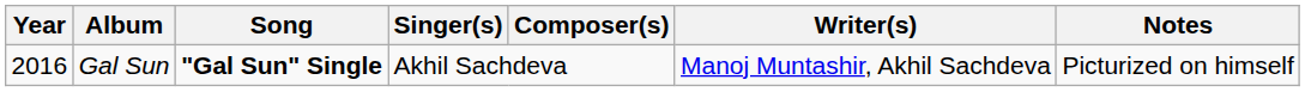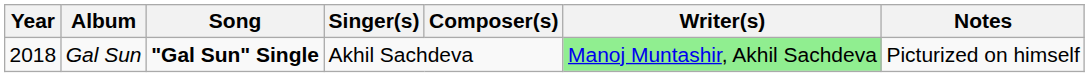Gal Sun | Year: 2016 -> 2018
Gal Sun | Writer(s): no background -> lightgreen background
